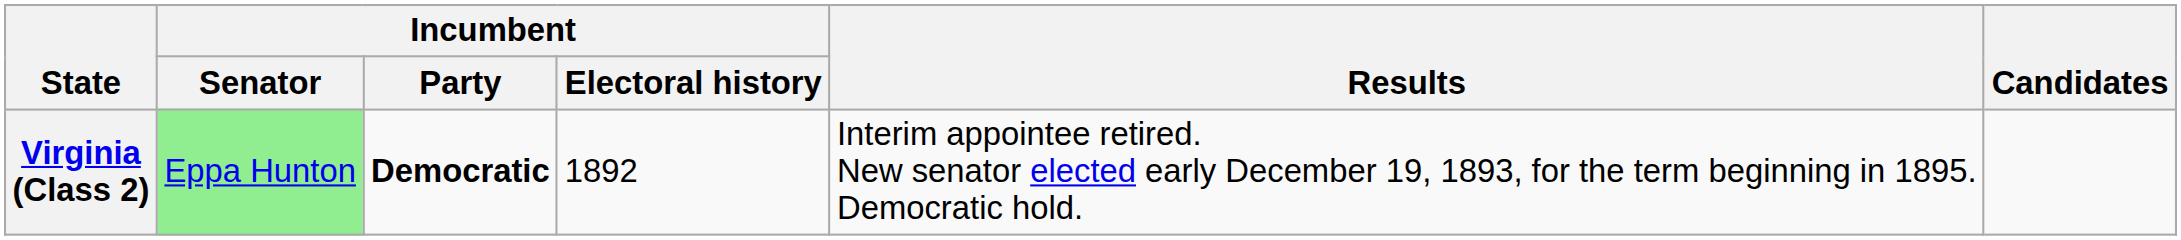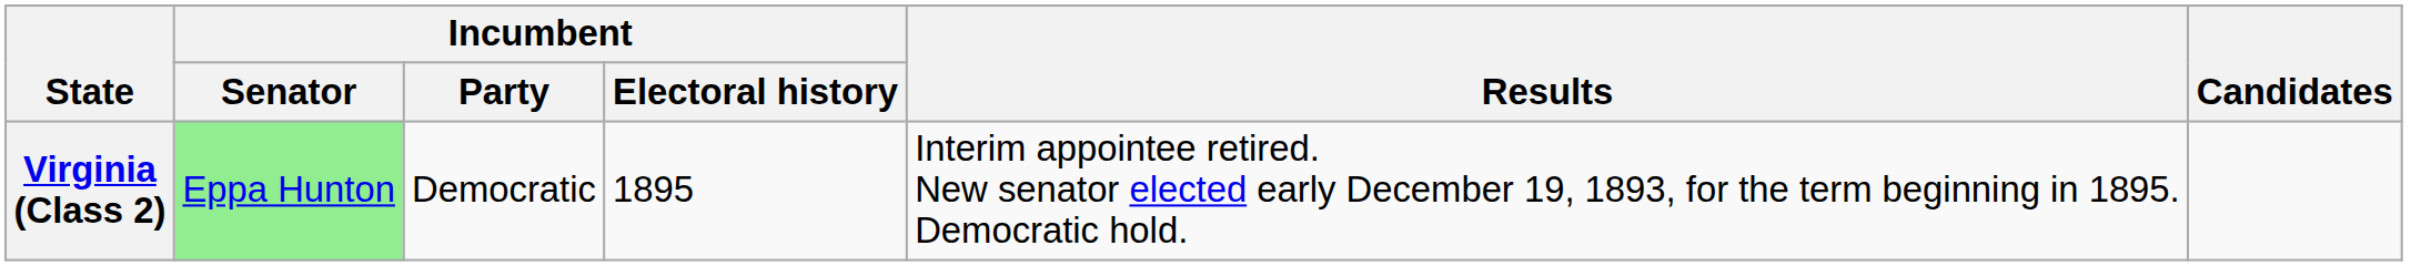Virginia (Class 2) | Incumbent / Party: bold -> normal
Virginia (Class 2) | Incumbent / Electoral history: 1892 -> 1895
